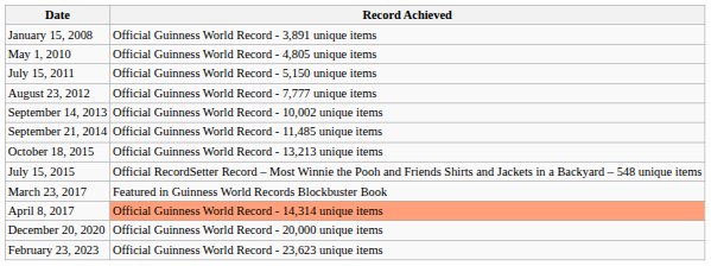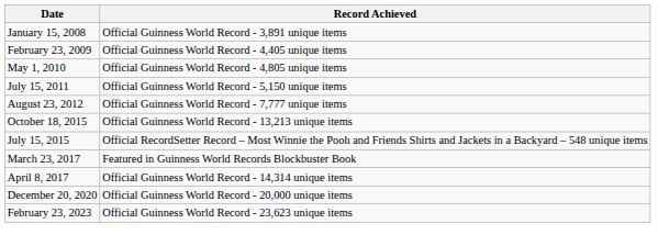+ row: February 23, 2009 | Official Guinness World Record - 4,405 unique items
- row: September 14, 2013 | Official Guinness World Record - 10,002 unique items
- row: September 21, 2014 | Official Guinness World Record - 11,485 unique items
April 8, 2017 | Record Achieved: lightsalmon background -> no background
